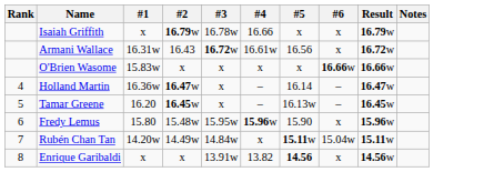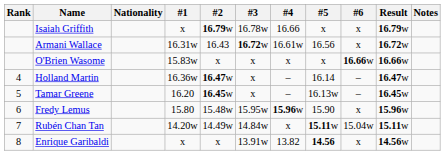+ column: Nationality
